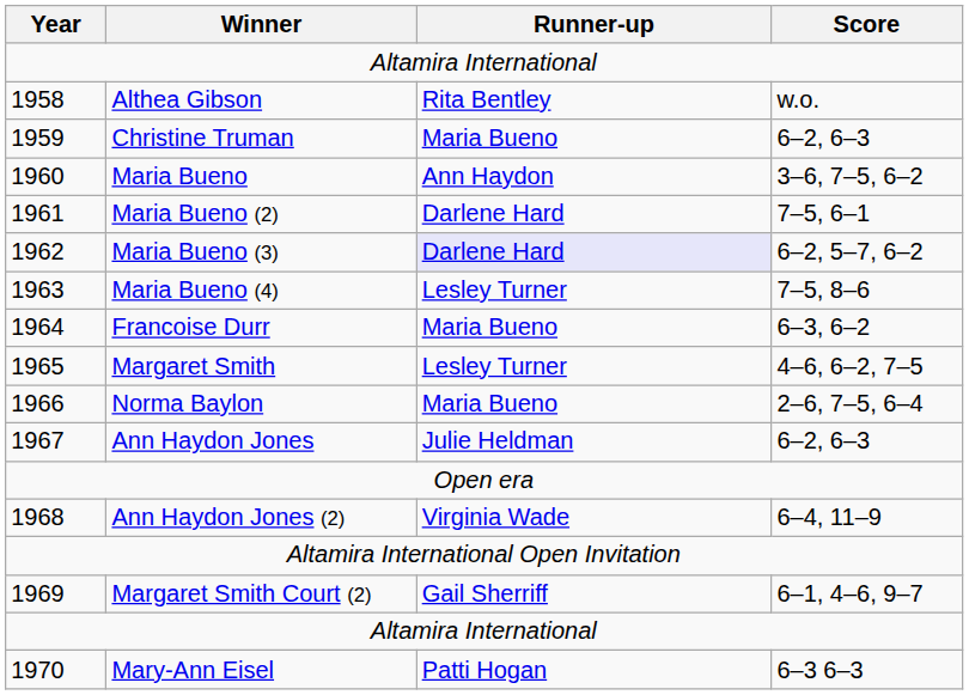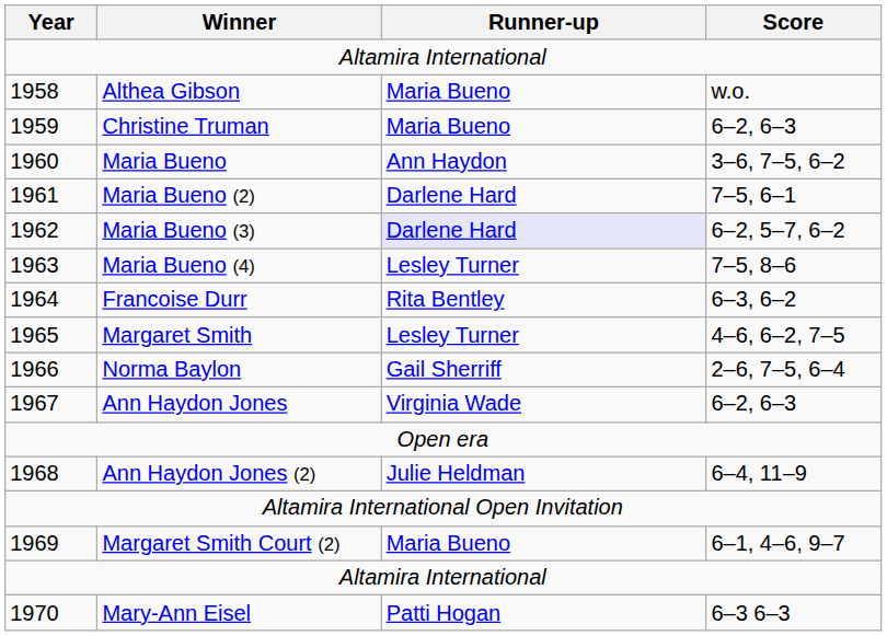Althea Gibson | Runner-up: Rita Bentley -> Maria Bueno
Francoise Durr | Runner-up: Maria Bueno -> Rita Bentley
Norma Baylon | Runner-up: Maria Bueno -> Gail Sherriff
Ann Haydon Jones | Runner-up: Julie Heldman -> Virginia Wade
Ann Haydon Jones (2) | Runner-up: Virginia Wade -> Julie Heldman
Margaret Smith Court (2) | Runner-up: Gail Sherriff -> Maria Bueno
